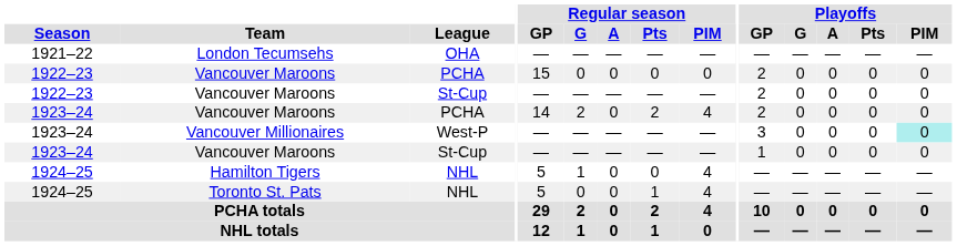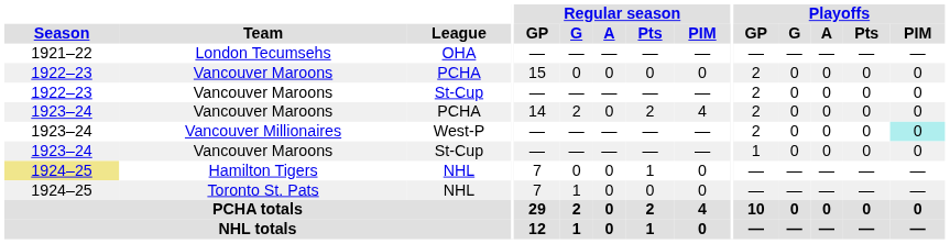Vancouver Millionaires | Playoffs / GP: 3 -> 2
Hamilton Tigers | Season: no background -> khaki background
Hamilton Tigers | Regular season / GP: 5 -> 7
Hamilton Tigers | Regular season / G: 1 -> 0
Hamilton Tigers | Regular season / Pts: 0 -> 1
Hamilton Tigers | Regular season / PIM: 4 -> 0
Toronto St. Pats | Regular season / GP: 5 -> 7
Toronto St. Pats | Regular season / G: 0 -> 1
Toronto St. Pats | Regular season / Pts: 1 -> 0
Toronto St. Pats | Regular season / PIM: 4 -> 0
